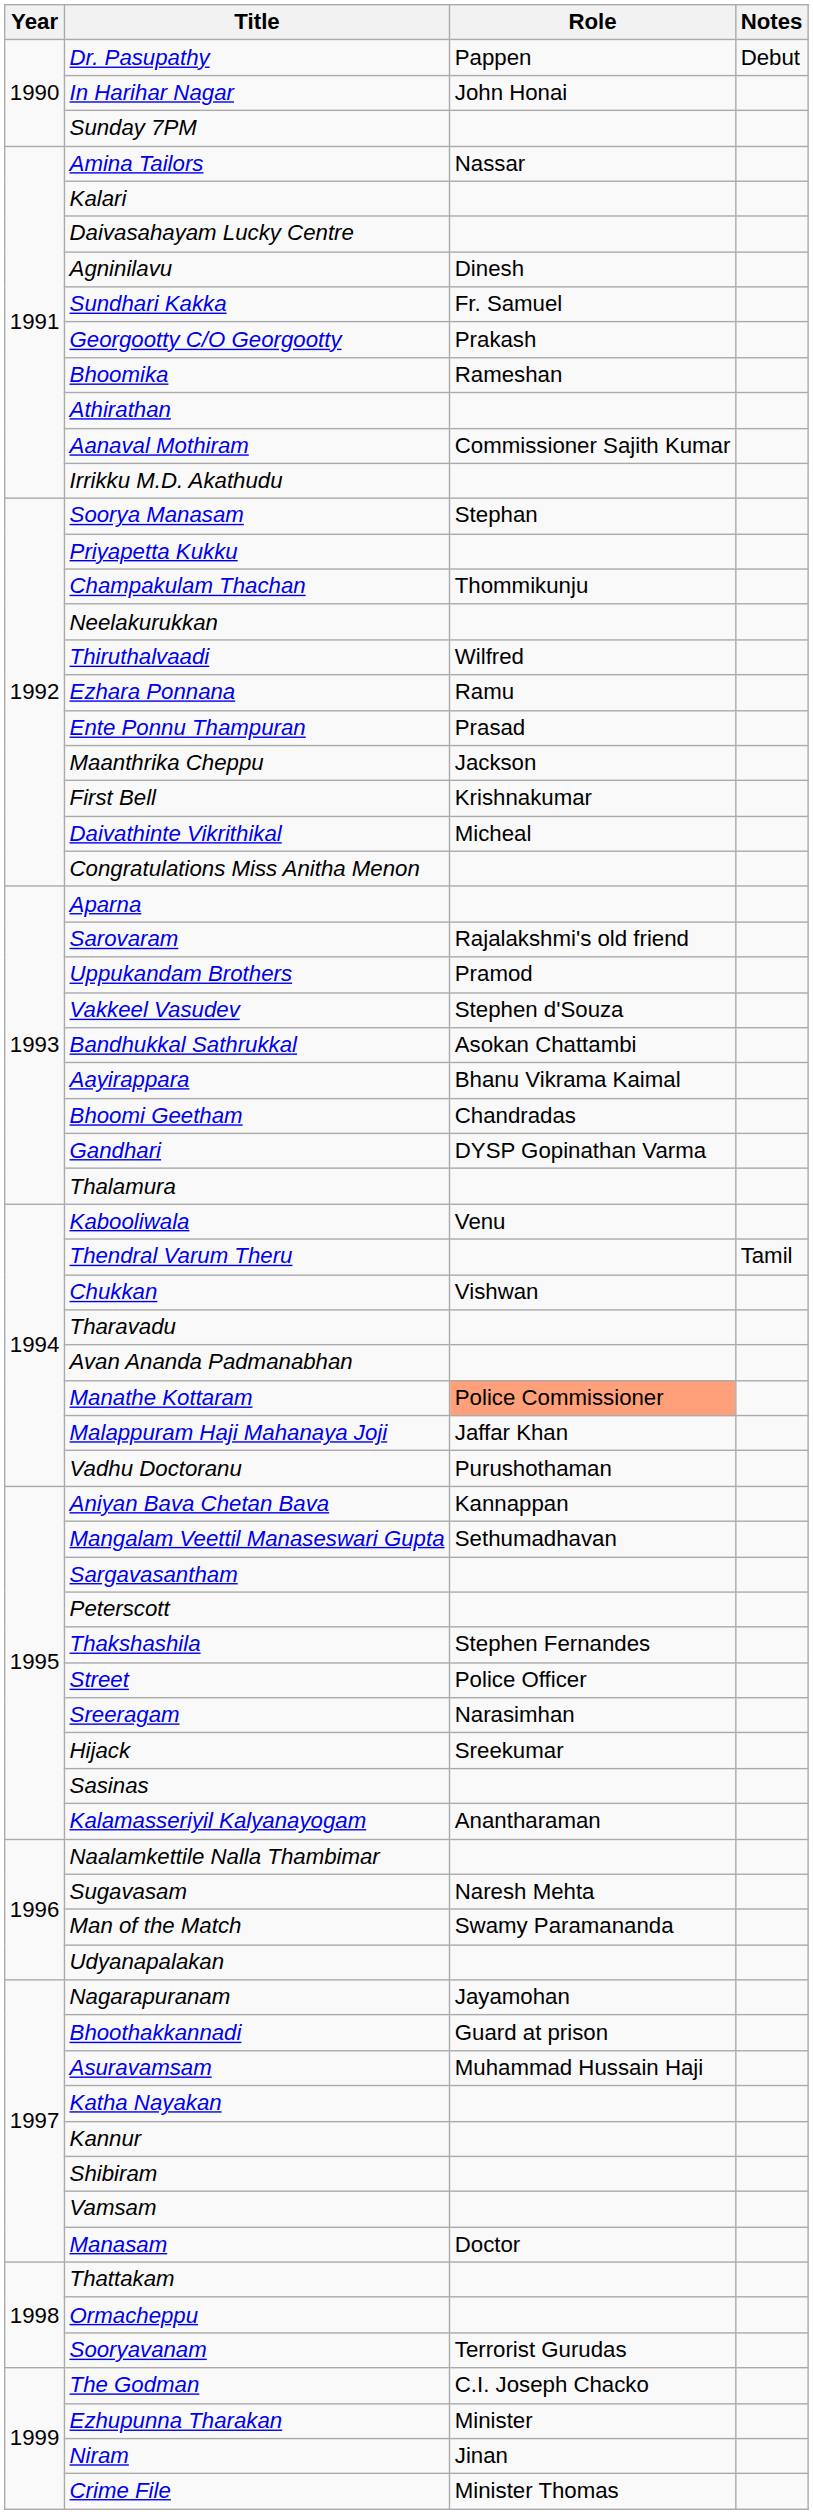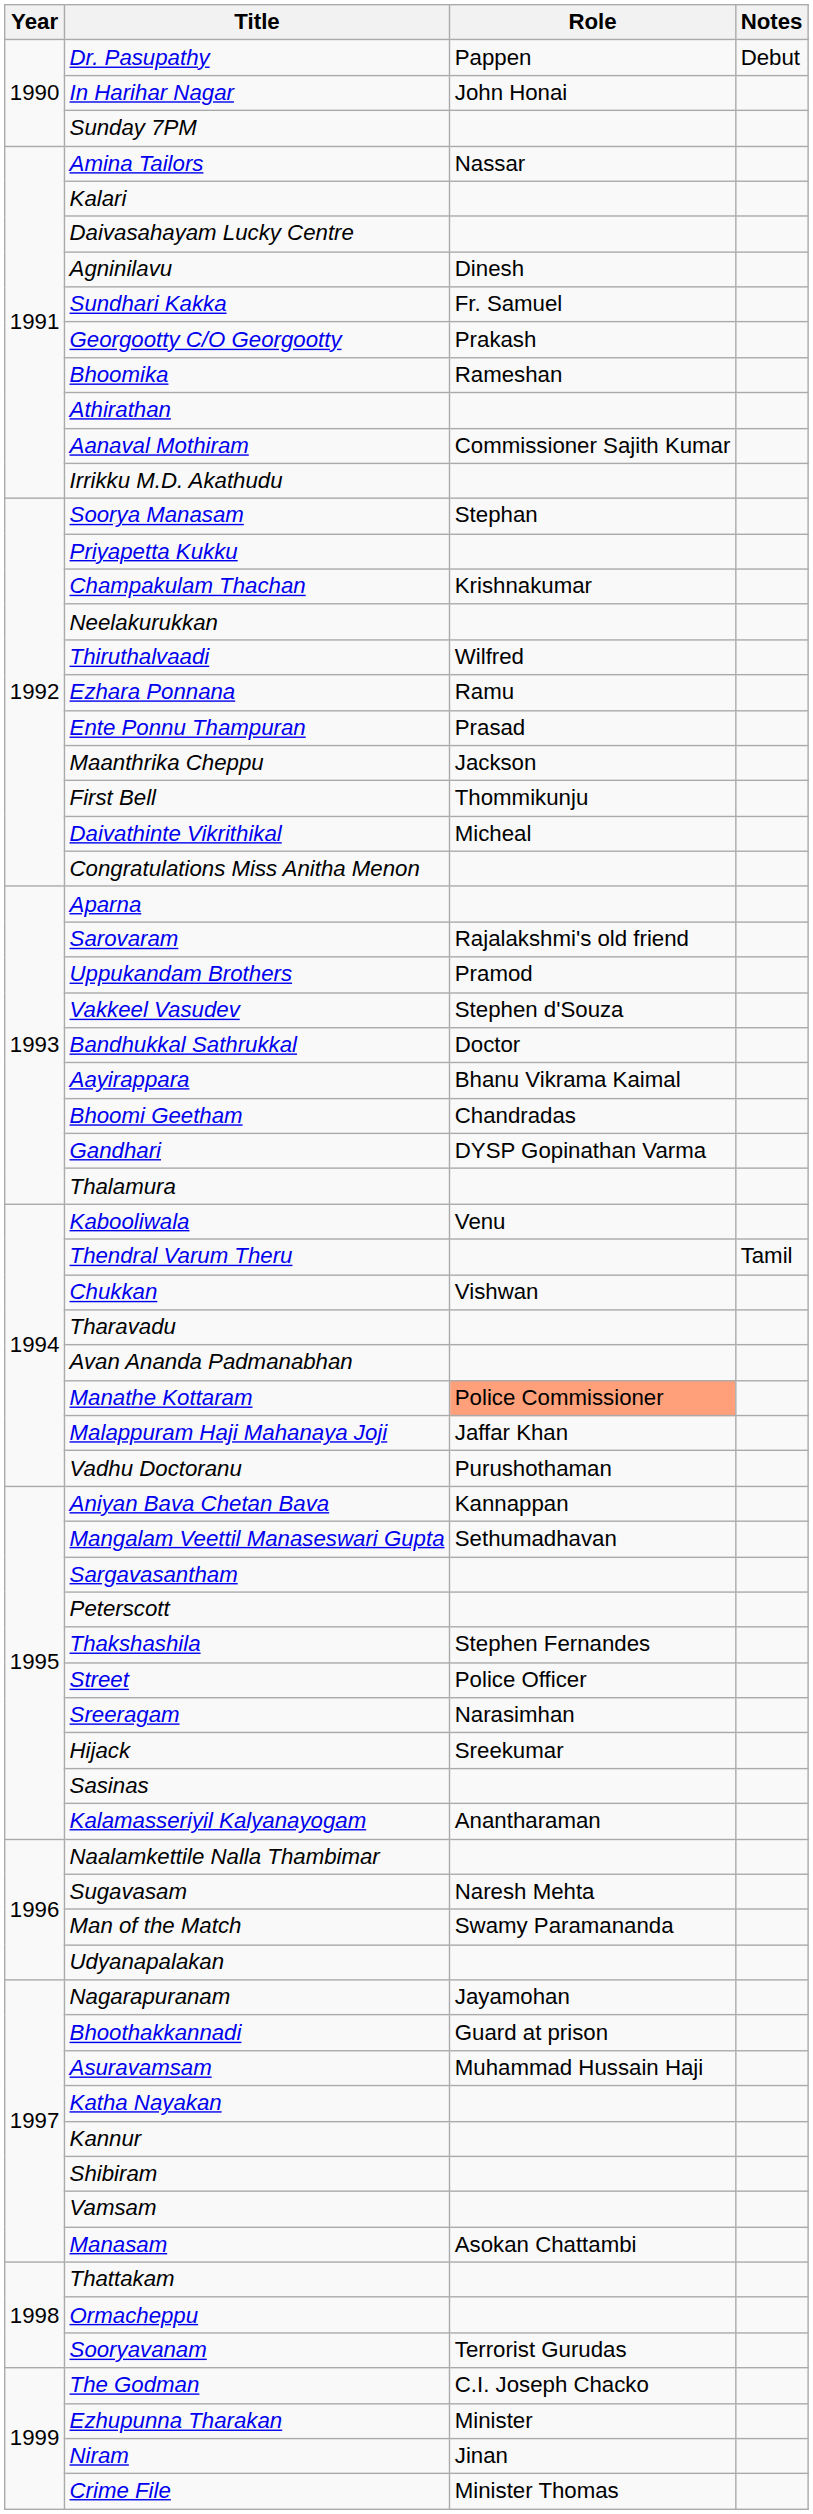Champakulam Thachan | Role: Thommikunju -> Krishnakumar
First Bell | Role: Krishnakumar -> Thommikunju
Bandhukkal Sathrukkal | Role: Asokan Chattambi -> Doctor
Manasam | Role: Doctor -> Asokan Chattambi
